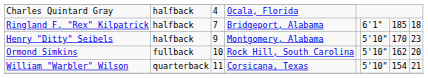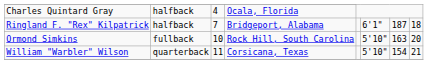Ringland F. "Rex" Kilpatrick | column 7: 185 -> 187
- row: Henry "Ditty" Seibels | halfback | 9 | Montgomery, Alabama | 5'10" | 170 | 23
Ormond Simkins | column 7: 162 -> 163
